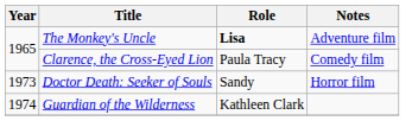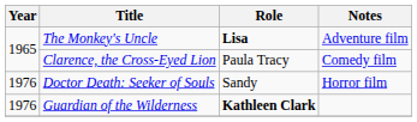Doctor Death: Seeker of Souls | Year: 1973 -> 1976
Guardian of the Wilderness | Year: 1974 -> 1976
Guardian of the Wilderness | Role: normal -> bold
